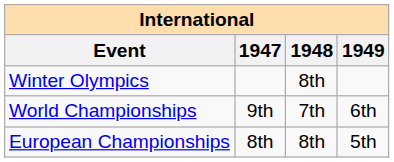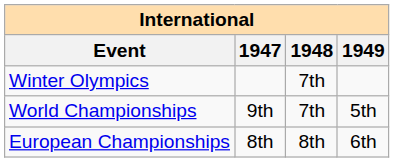Winter Olympics | 1948: 8th -> 7th
World Championships | 1949: 6th -> 5th
European Championships | 1949: 5th -> 6th
